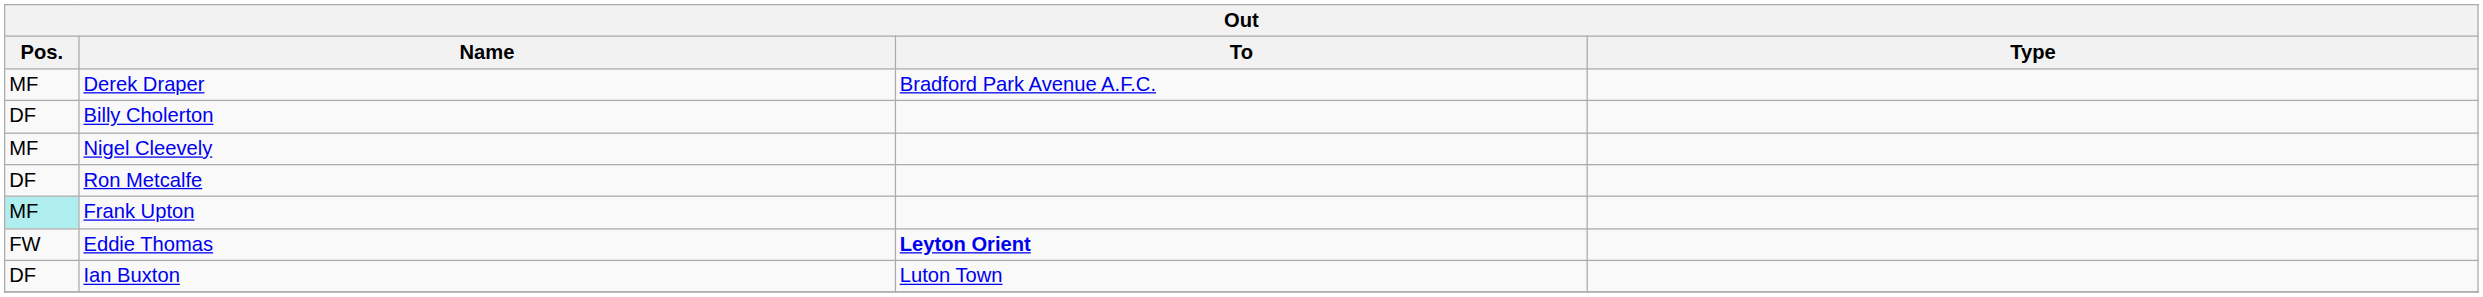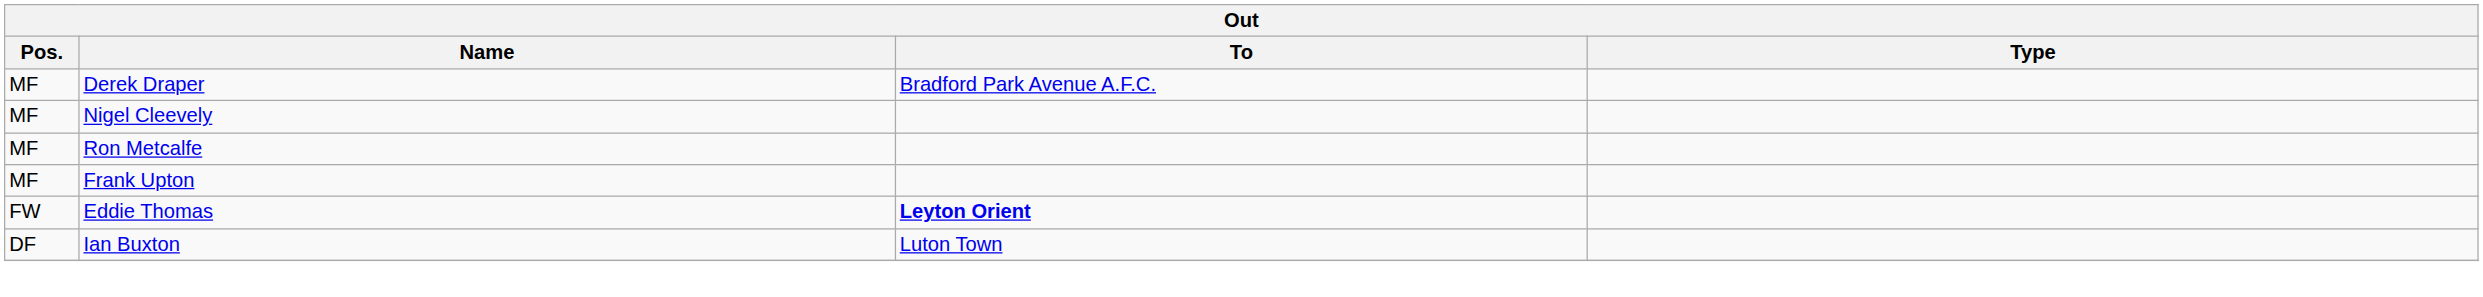- row: DF | Billy Cholerton
Ron Metcalfe | Pos.: DF -> MF
Frank Upton | Pos.: paleturquoise background -> no background
